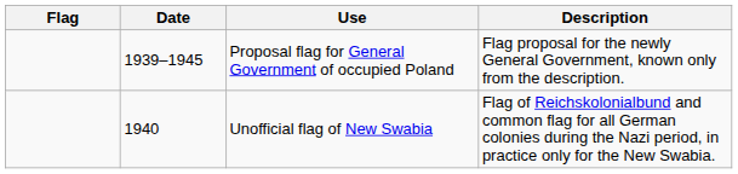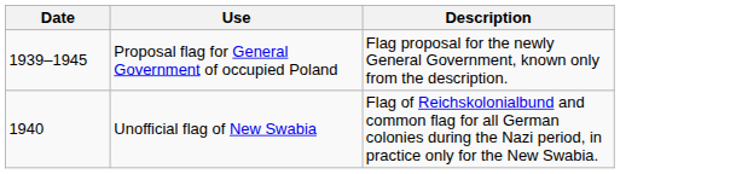- column: Flag
